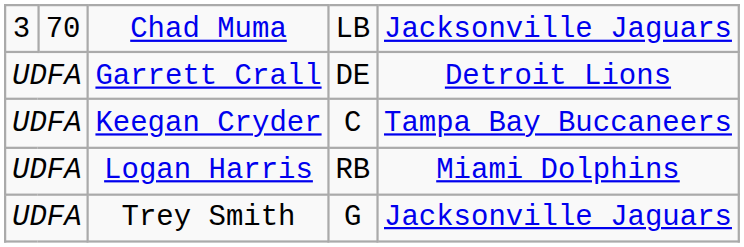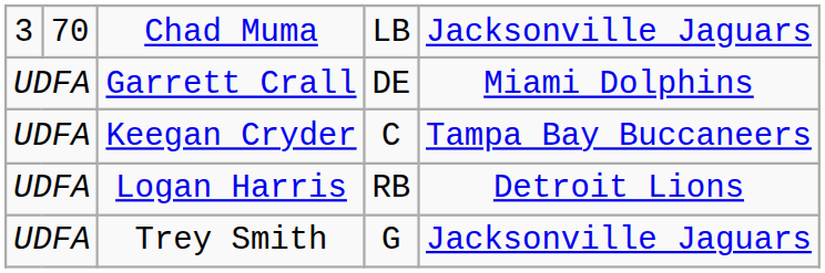Garrett Crall | column 5: Detroit Lions -> Miami Dolphins
Logan Harris | column 5: Miami Dolphins -> Detroit Lions
